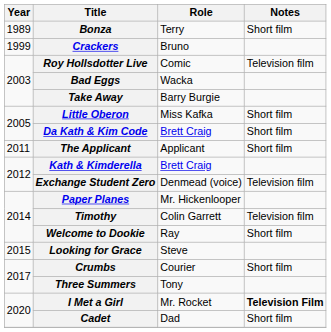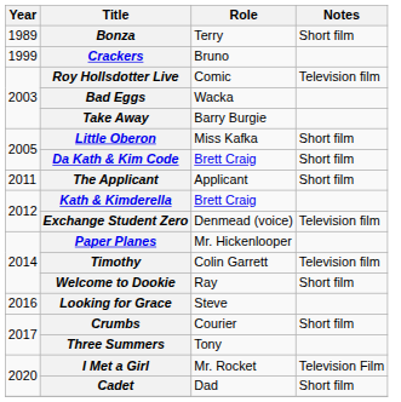Looking for Grace | Year: 2015 -> 2016
I Met a Girl | Notes: bold -> normal
